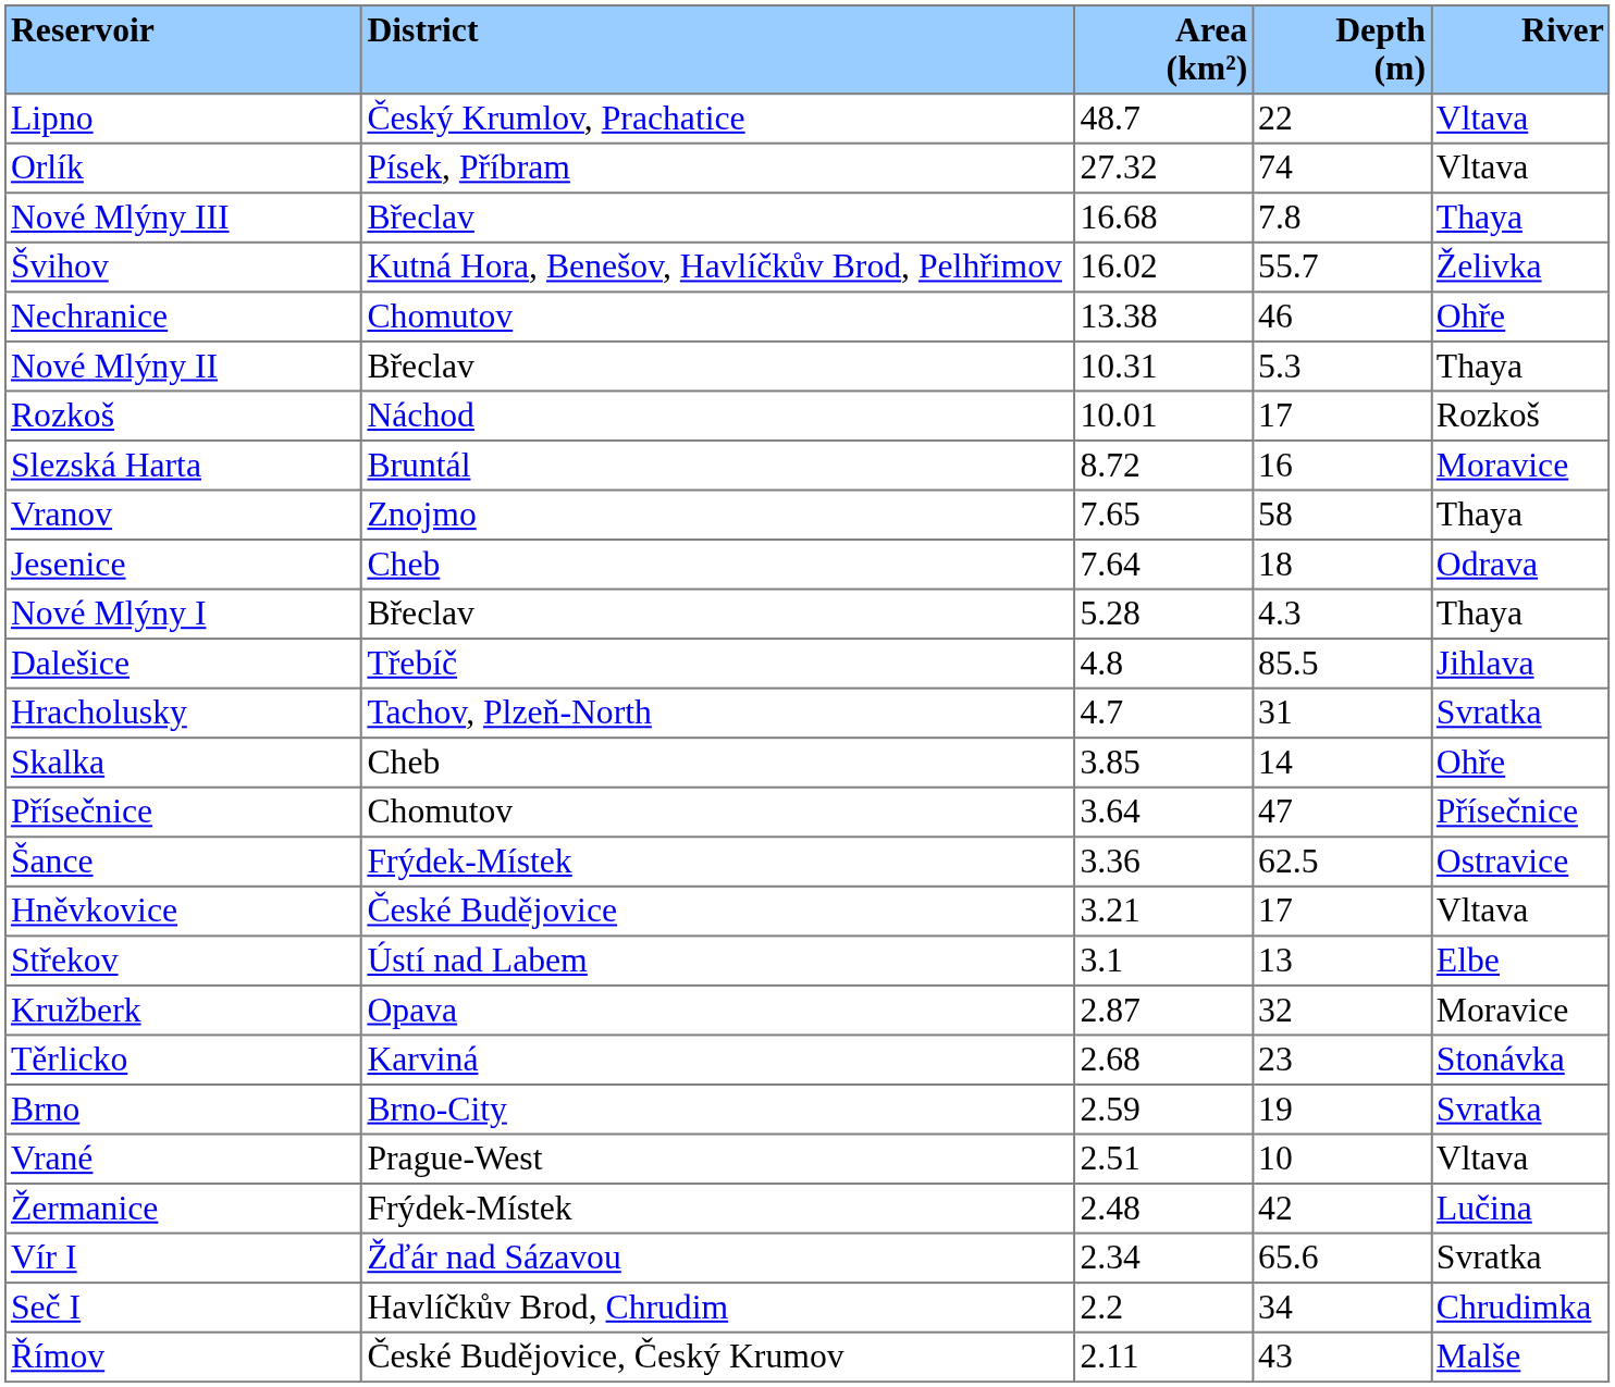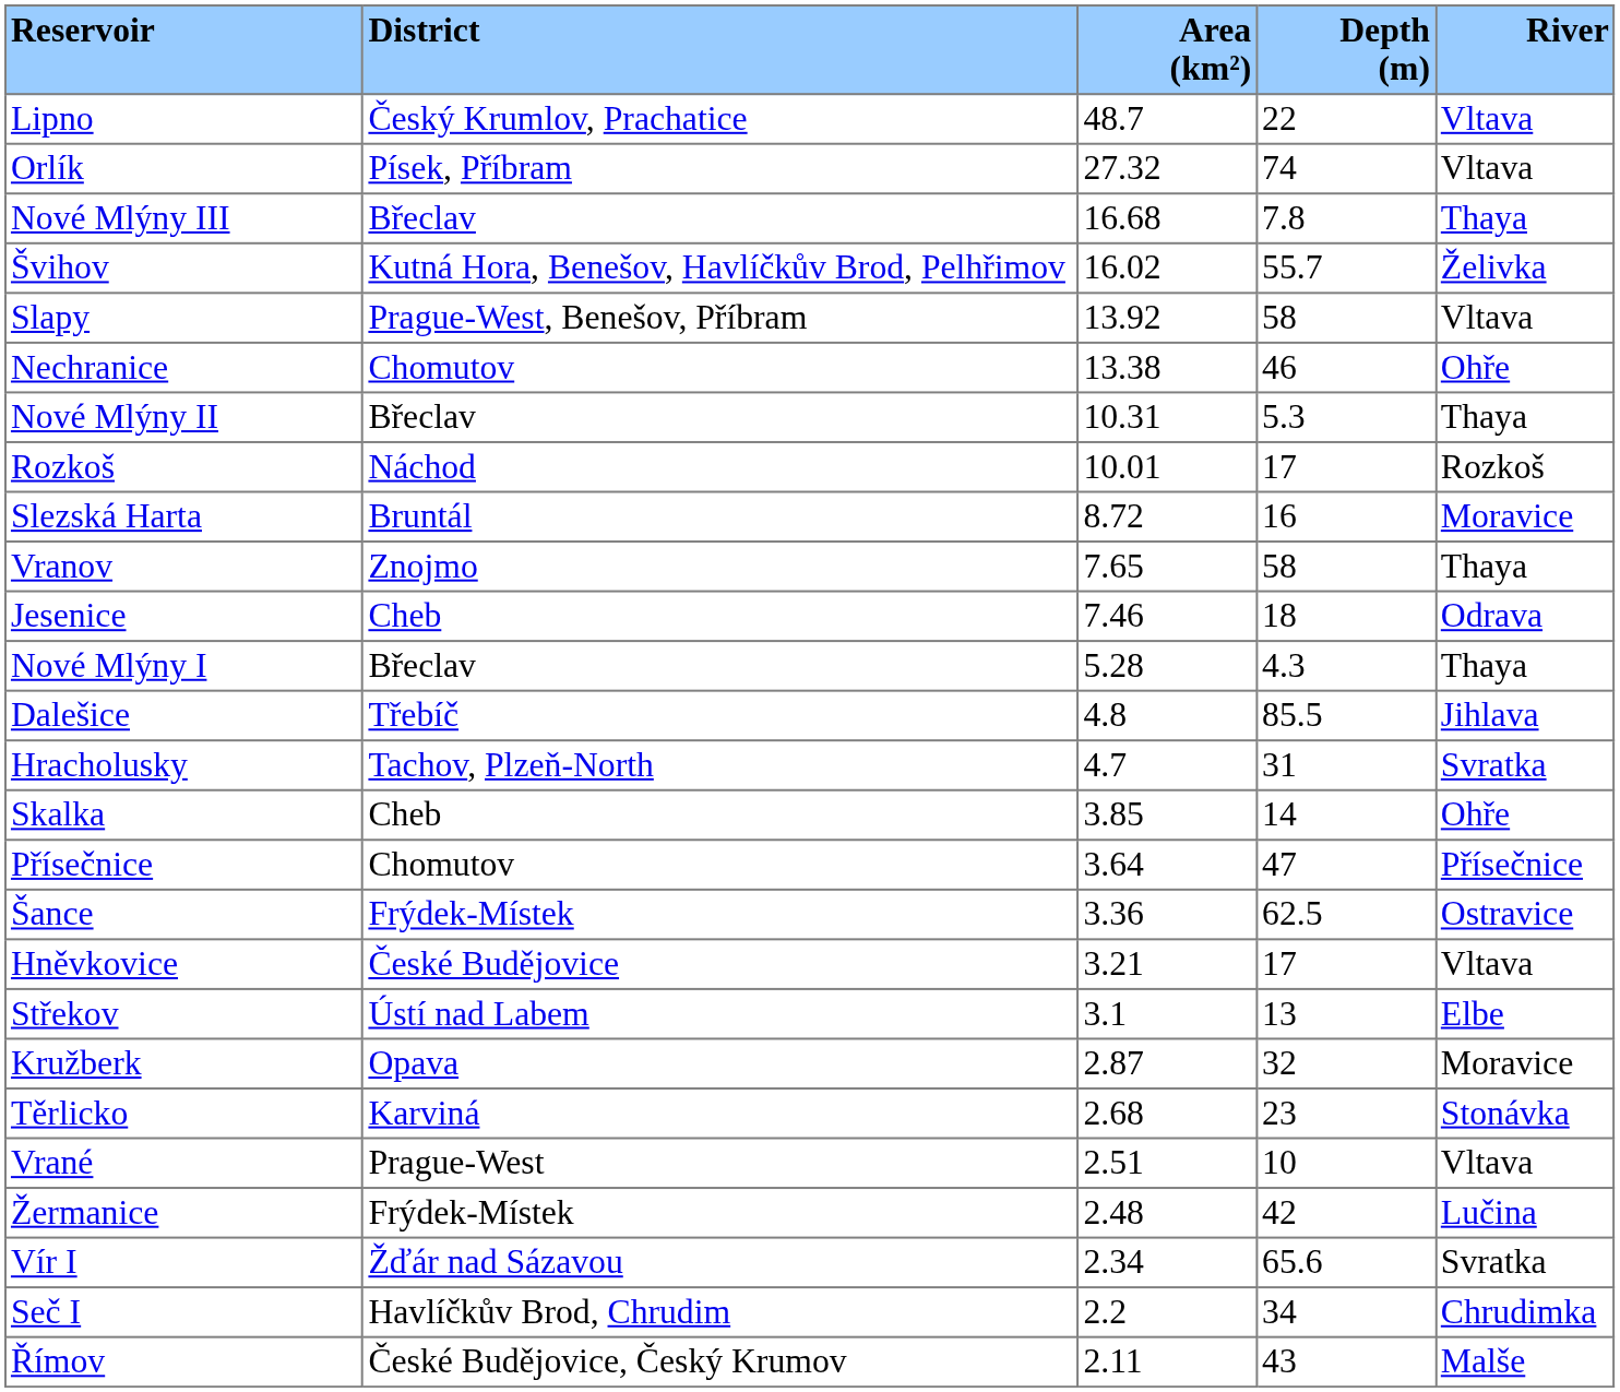+ row: Slapy | Prague-West, Benešov, Příbram | 13.92 | 58 | Vltava
Jesenice | Area (km²): 7.64 -> 7.46
- row: Brno | Brno-City | 2.59 | 19 | Svratka
